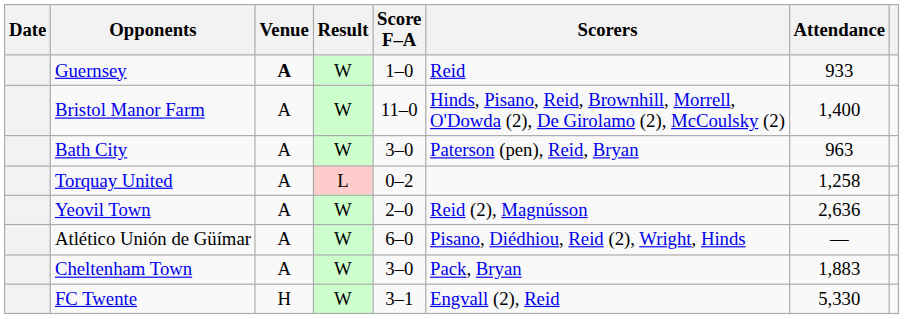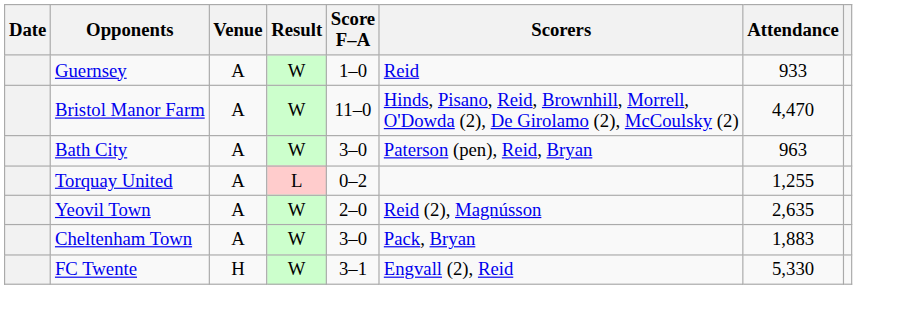Guernsey | Venue: bold -> normal
Bristol Manor Farm | Attendance: 1,400 -> 4,470
Torquay United | Attendance: 1,258 -> 1,255
Yeovil Town | Attendance: 2,636 -> 2,635
- row: Atlético Unión de Güímar | A | W | 6–0 | Pisano, Diédhiou, Reid (2), Wright, Hinds | —
